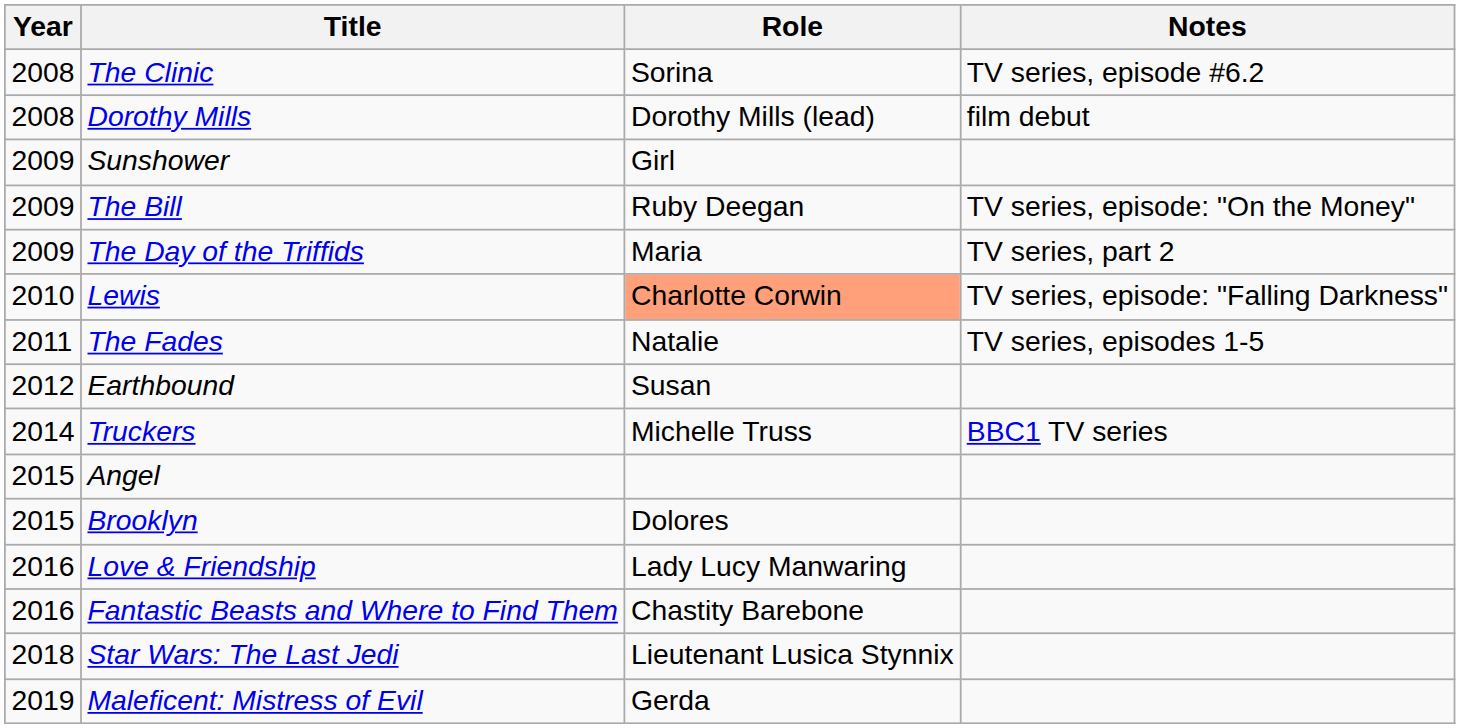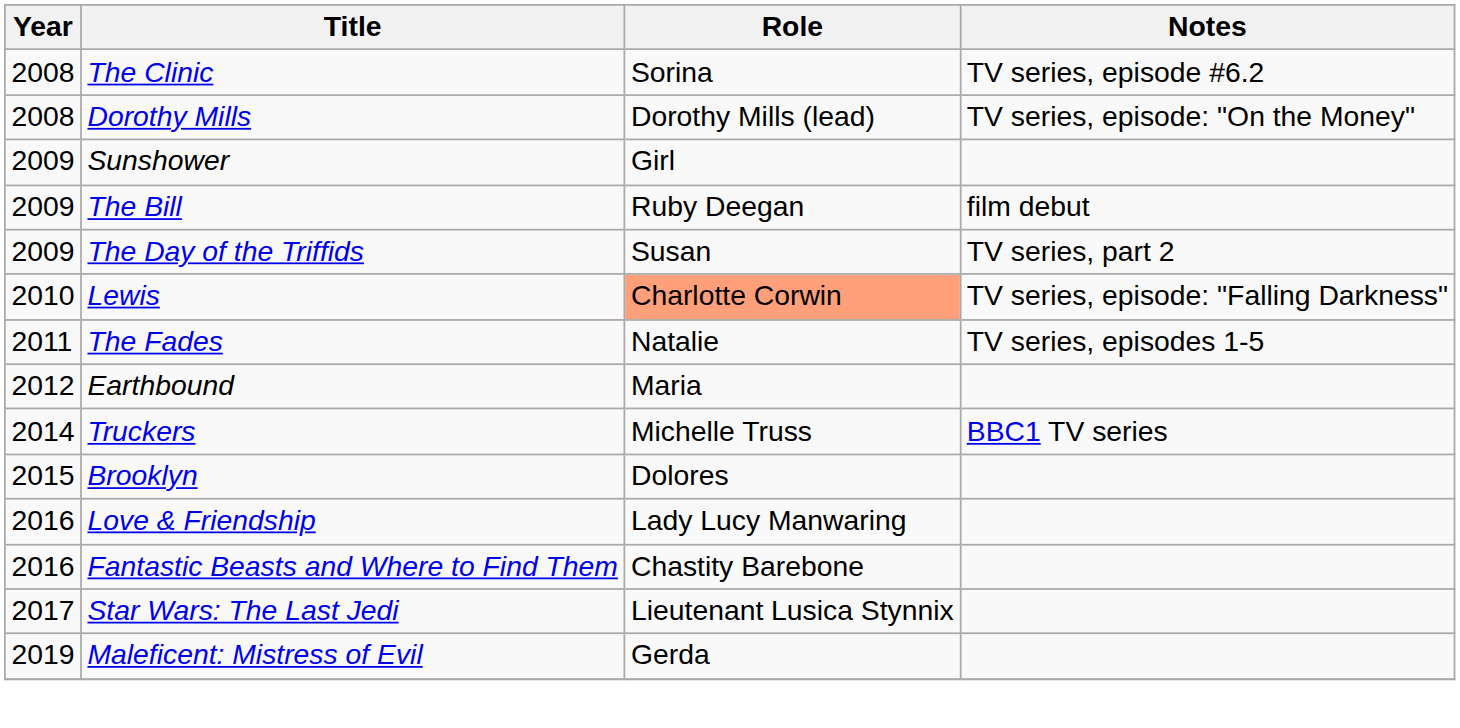Dorothy Mills | Notes: film debut -> TV series, episode: "On the Money"
The Bill | Notes: TV series, episode: "On the Money" -> film debut
The Day of the Triffids | Role: Maria -> Susan
Earthbound | Role: Susan -> Maria
- row: 2015 | Angel
Star Wars: The Last Jedi | Year: 2018 -> 2017
